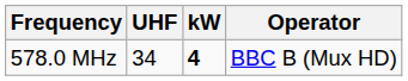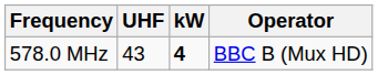578.0 MHz | UHF: 34 -> 43
